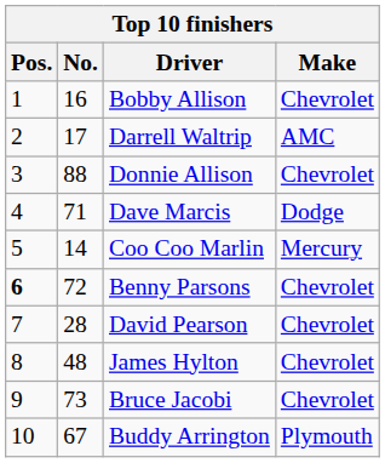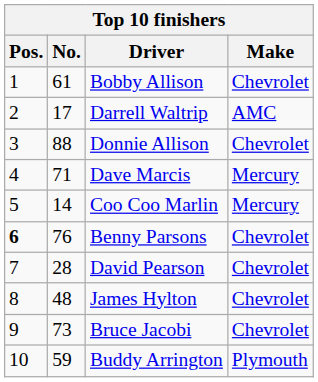Bobby Allison | No.: 16 -> 61
Dave Marcis | Make: Dodge -> Mercury
Benny Parsons | No.: 72 -> 76
Buddy Arrington | No.: 67 -> 59
